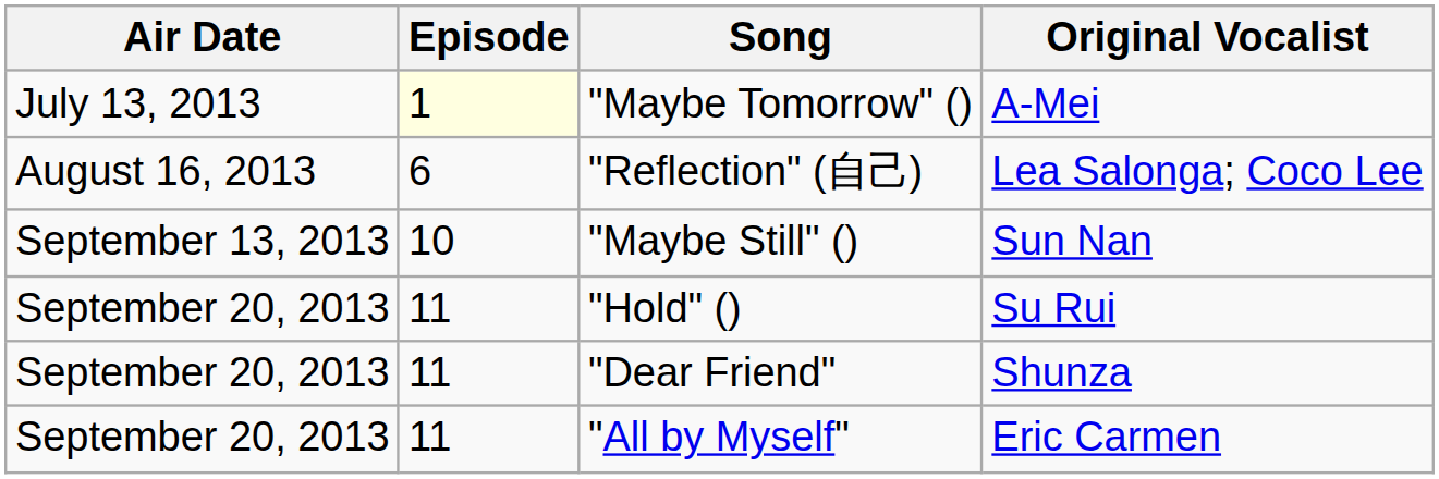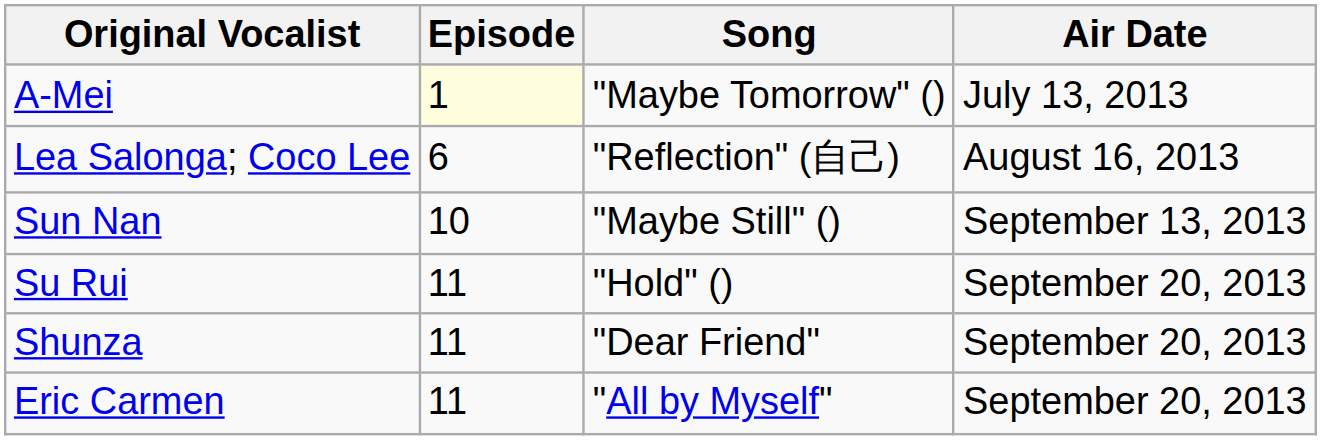columns swapped: Air Date <-> Original Vocalist
